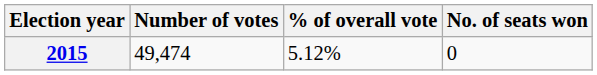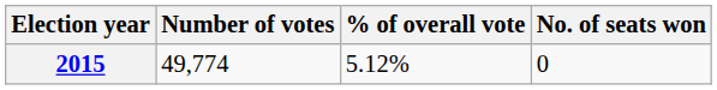2015 | Number of votes: 49,474 -> 49,774
